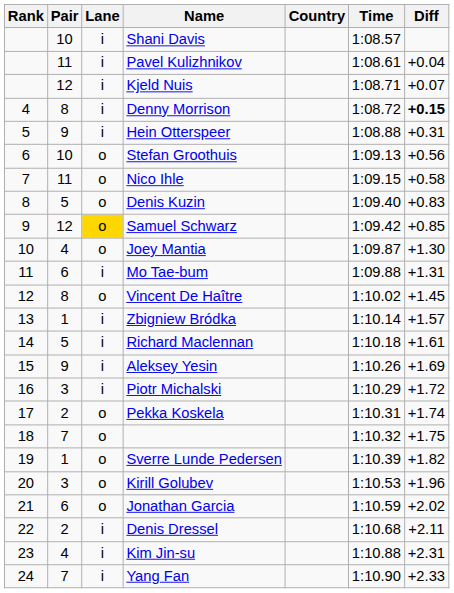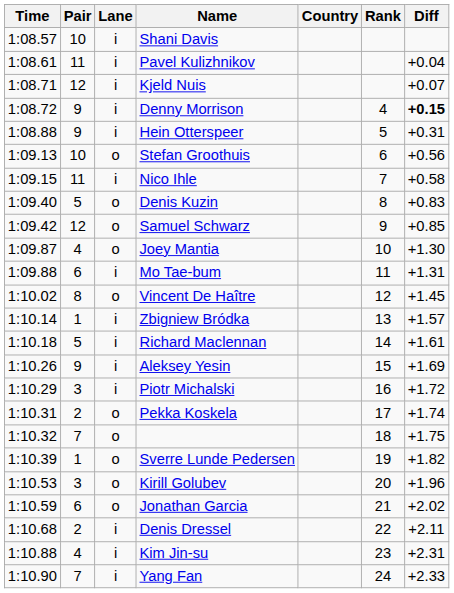columns swapped: Rank <-> Time
Denny Morrison | Pair: 8 -> 9
Nico Ihle | Lane: o -> i
Samuel Schwarz | Lane: gold background -> no background
